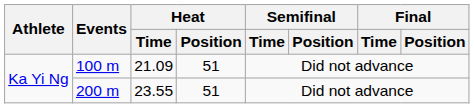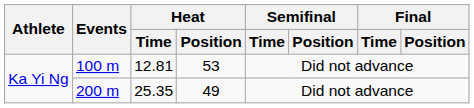100 m | Heat / Time: 21.09 -> 12.81
100 m | Heat / Position: 51 -> 53
200 m | Heat / Time: 23.55 -> 25.35
200 m | Heat / Position: 51 -> 49
